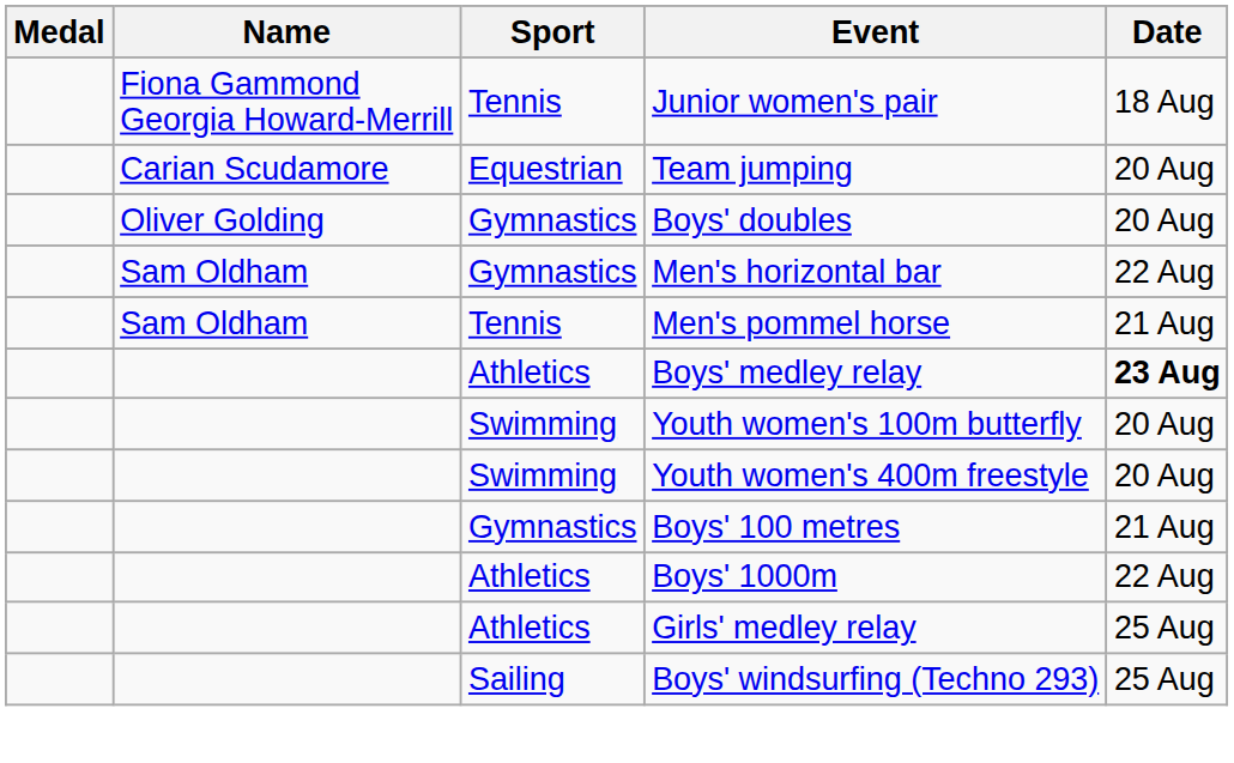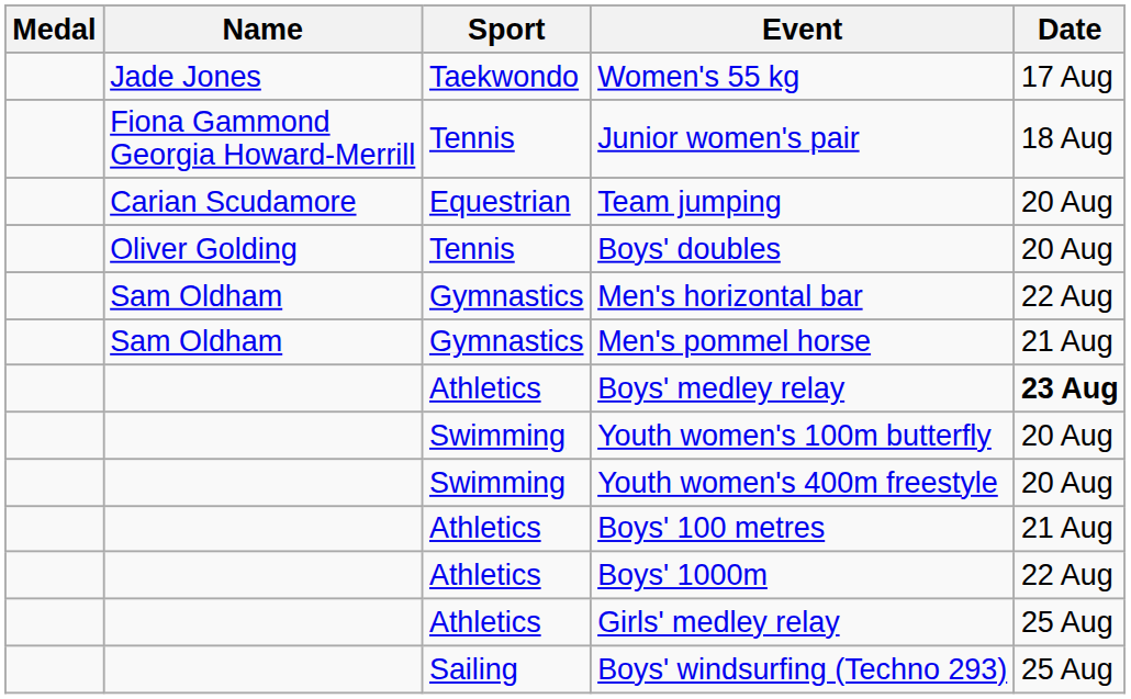+ row: Jade Jones | Taekwondo | Women's 55 kg | 17 Aug
Boys' doubles | Sport: Gymnastics -> Tennis
Men's pommel horse | Sport: Tennis -> Gymnastics
Boys' 100 metres | Sport: Gymnastics -> Athletics
